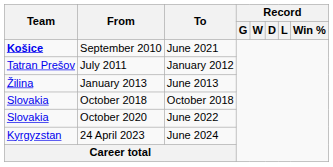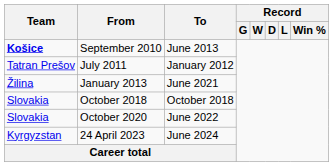September 2010 | To: June 2021 -> June 2013
January 2013 | To: June 2013 -> June 2021
